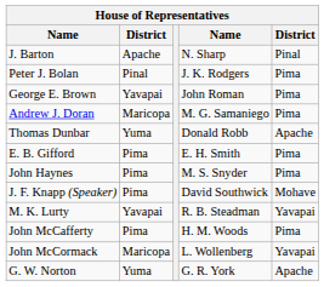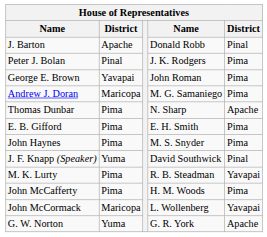J. Barton | column 4: N. Sharp -> Donald Robb
Thomas Dunbar | column 2: Yuma -> Pima
Thomas Dunbar | column 4: Donald Robb -> N. Sharp
J. F. Knapp (Speaker) | column 2: Pima -> Yuma
J. F. Knapp (Speaker) | column 5: Mohave -> Pinal
M. K. Lurty | column 2: Yavapai -> Pima
